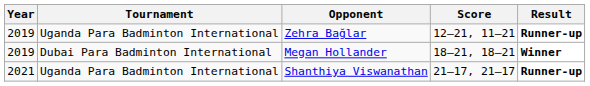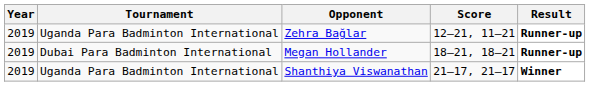Megan Hollander | Result: Winner -> Runner-up
Shanthiya Viswanathan | Year: 2021 -> 2019
Shanthiya Viswanathan | Result: Runner-up -> Winner
